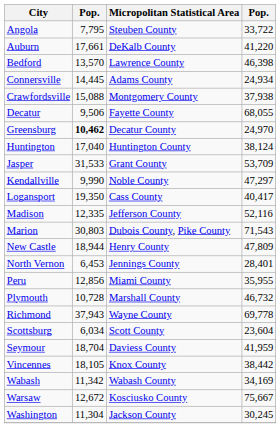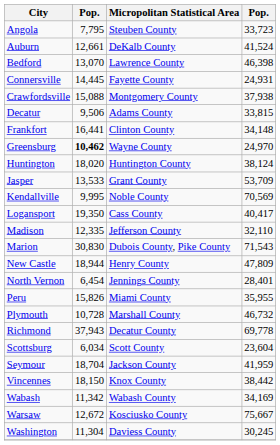Angola | column 4: 33,722 -> 33,723
Auburn | column 2: 17,661 -> 12,661
Auburn | column 4: 41,220 -> 41,524
Bedford | column 2: 13,570 -> 13,070
Connersville | Micropolitan Statistical Area: Adams County -> Fayette County
Connersville | column 4: 24,934 -> 24,931
Decatur | Micropolitan Statistical Area: Fayette County -> Adams County
Decatur | column 4: 68,055 -> 33,815
+ row: Frankfort | 16,441 | Clinton County | 34,148
Greensburg | Micropolitan Statistical Area: Decatur County -> Wayne County
Huntington | column 2: 17,040 -> 18,020
Jasper | column 2: 31,533 -> 13,533
Kendallville | column 2: 9,990 -> 9,995
Kendallville | column 4: 47,297 -> 70,569
Madison | column 4: 52,116 -> 32,110
Marion | column 2: 30,803 -> 30,830
North Vernon | column 2: 6,453 -> 6,454
Peru | column 2: 12,856 -> 15,826
Richmond | Micropolitan Statistical Area: Wayne County -> Decatur County
Seymour | Micropolitan Statistical Area: Daviess County -> Jackson County
Vincennes | column 2: 18,105 -> 18,150
Washington | Micropolitan Statistical Area: Jackson County -> Daviess County
